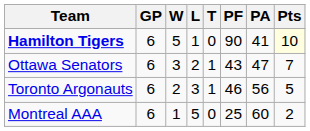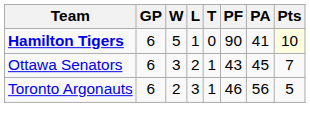Ottawa Senators | PA: 47 -> 45
- row: Montreal AAA | 6 | 1 | 5 | 0 | 25 | 60 | 2
